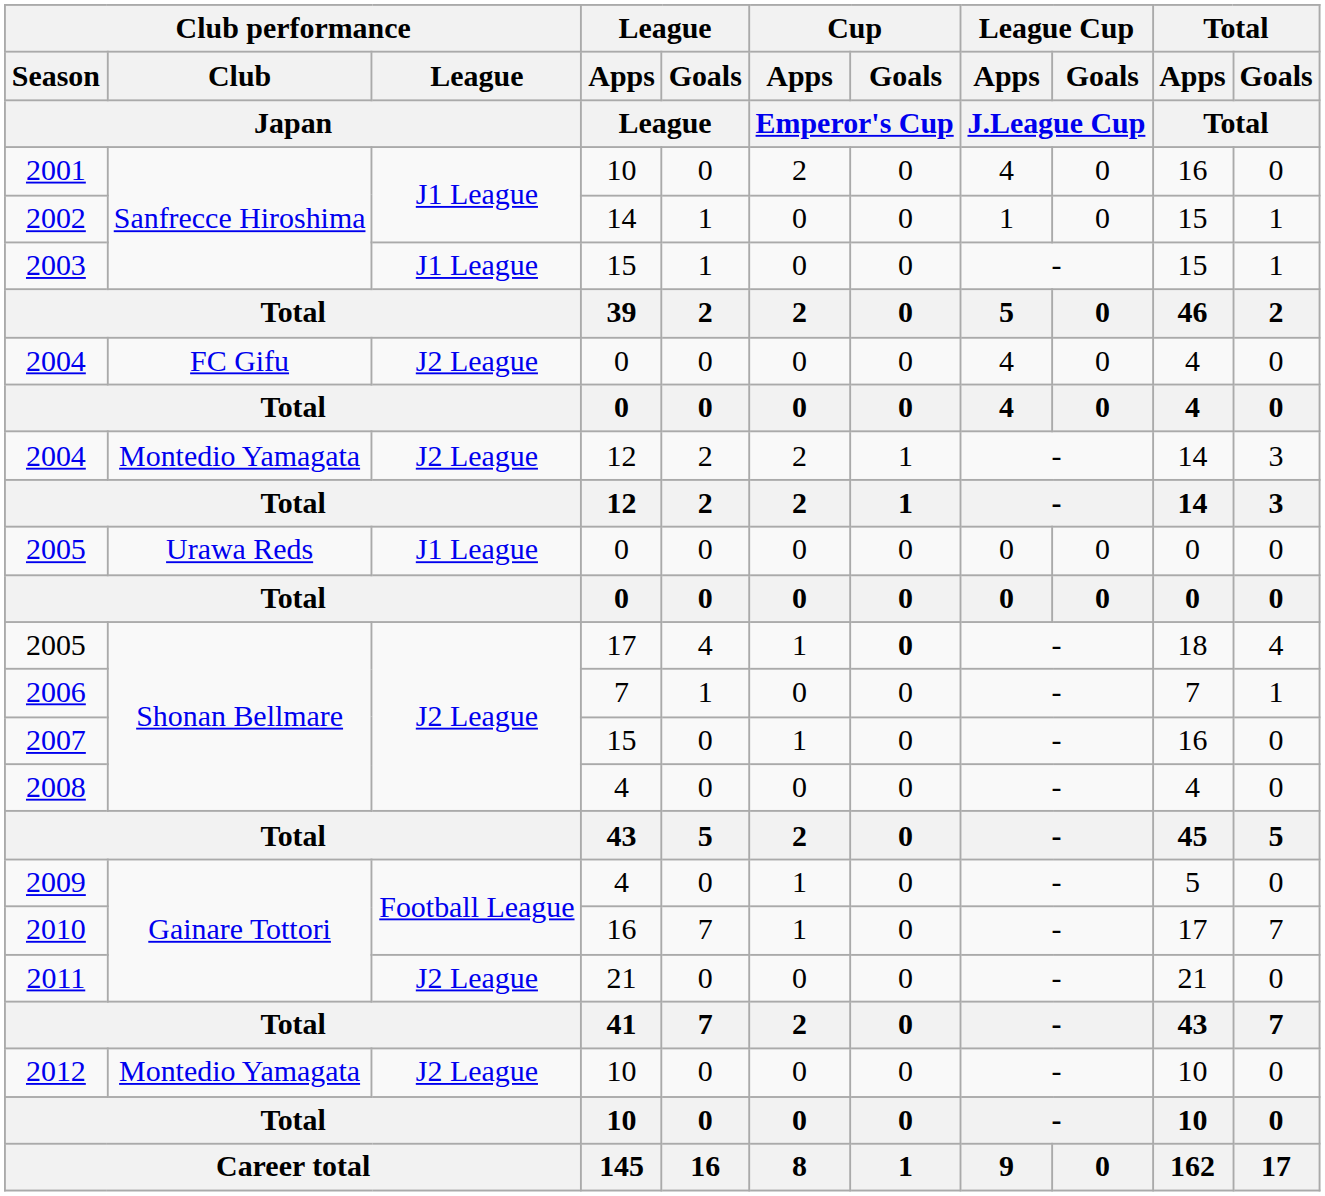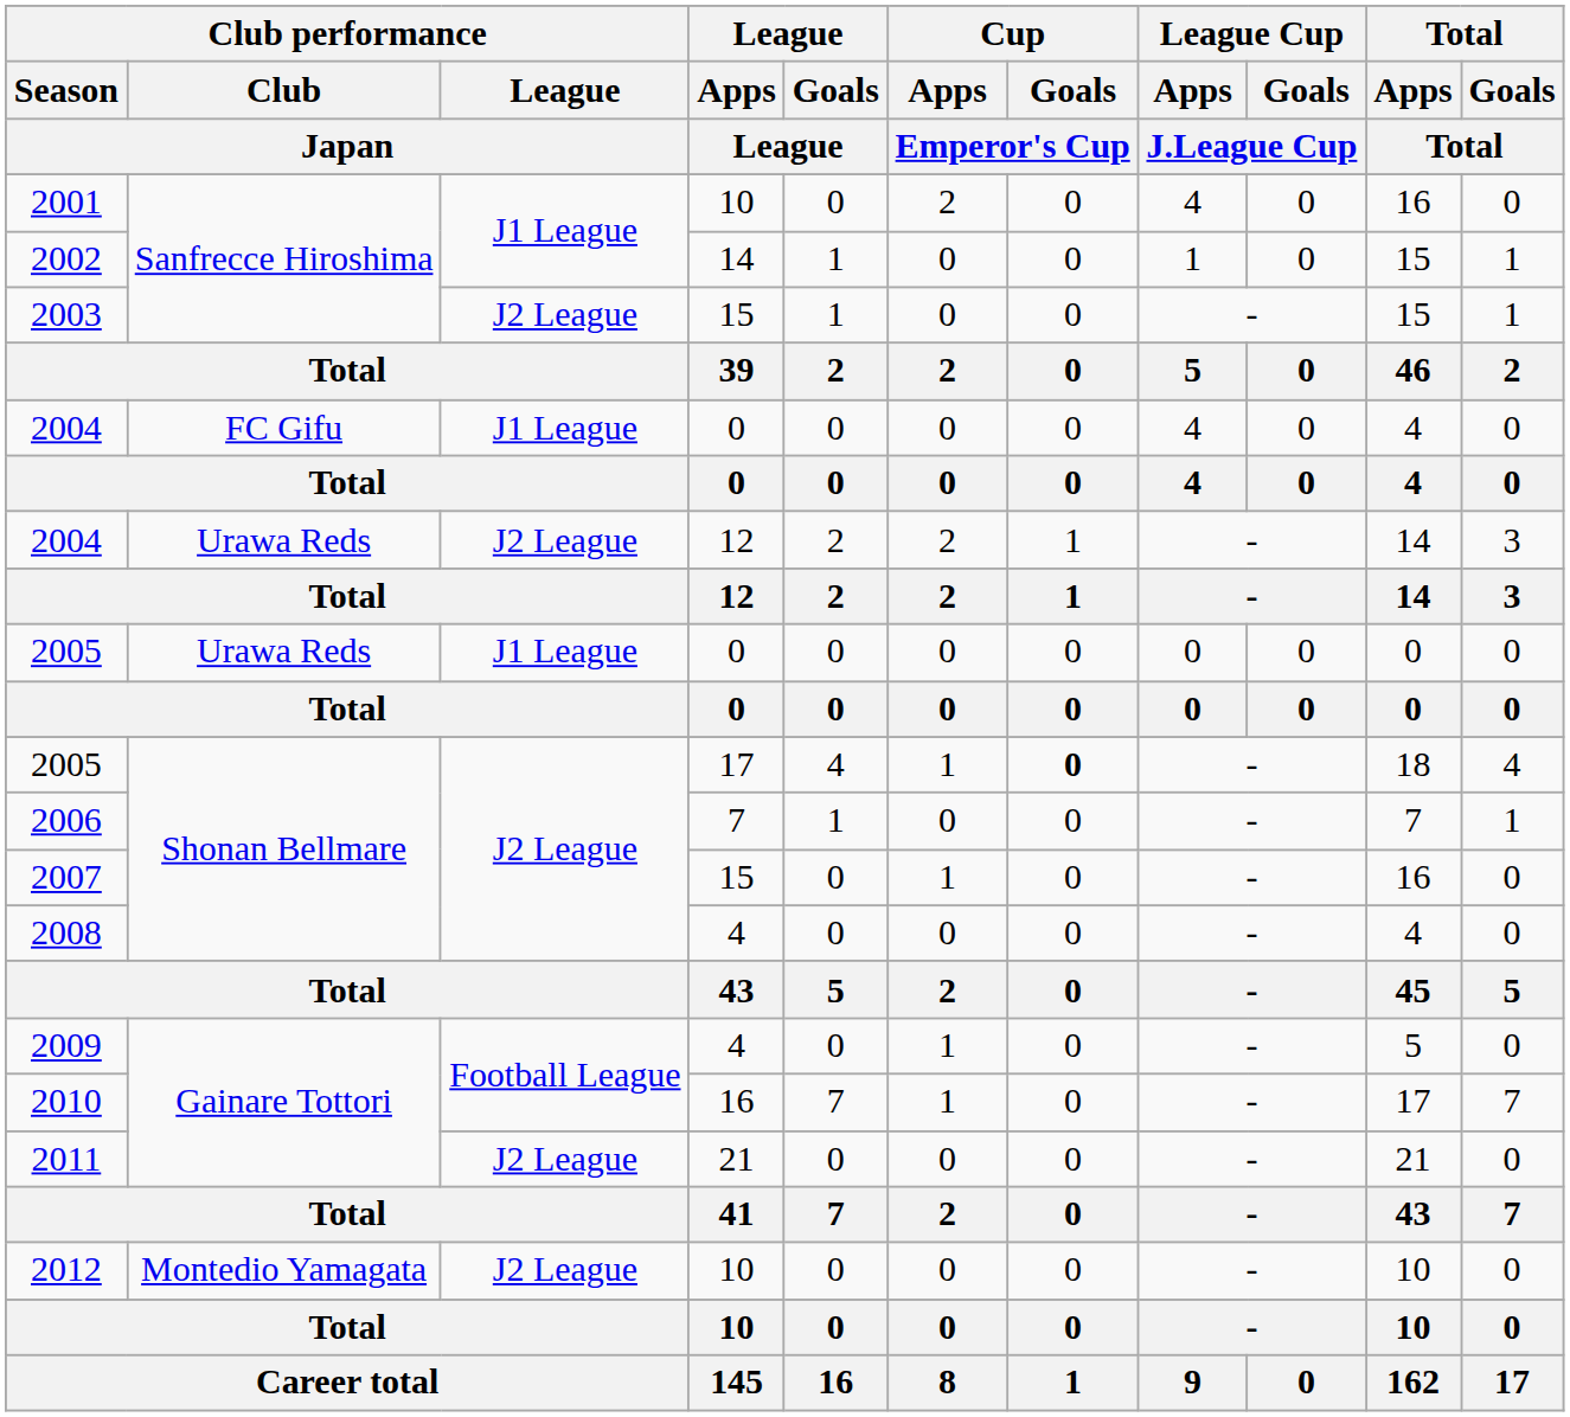2003 | Club performance / League / Japan: J1 League -> J2 League
2004 / 0 | Club performance / League / Japan: J2 League -> J1 League
2004 / 12 | Club performance / Club / Japan: Montedio Yamagata -> Urawa Reds
